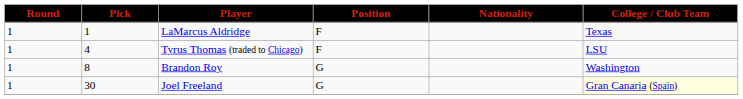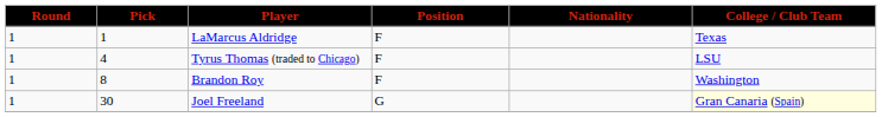Brandon Roy | Position: G -> F
